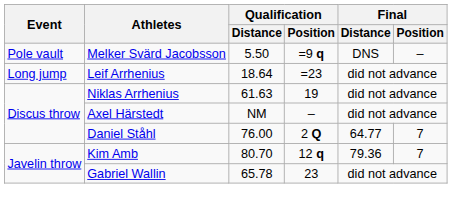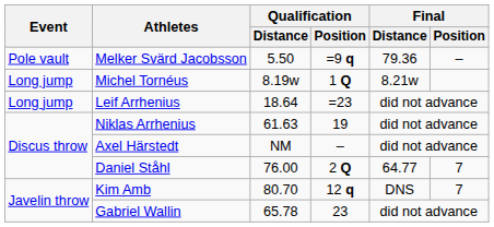Melker Svärd Jacobsson | Final / Distance: DNS -> 79.36
+ row: Long jump | Michel Tornéus | 8.19w | 1 Q | 8.21w
Kim Amb | Final / Distance: 79.36 -> DNS
